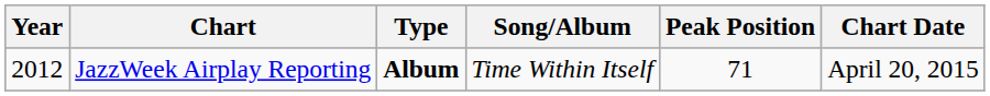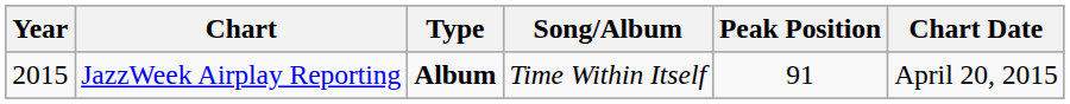JazzWeek Airplay Reporting | Year: 2012 -> 2015
JazzWeek Airplay Reporting | Peak Position: 71 -> 91
